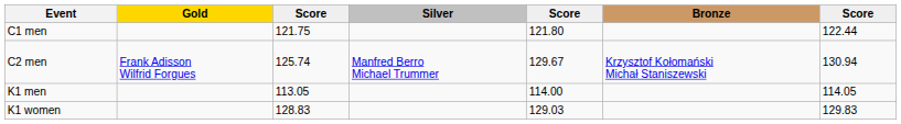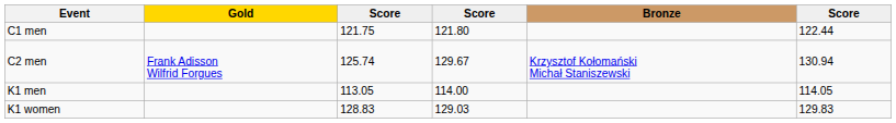- column: Silver | Manfred Berro Michael Trummer
